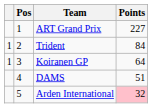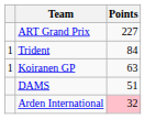- column: Pos | 1 | 2 | 3 | 4 | 5
Koiranen GP | Points: 64 -> 63
